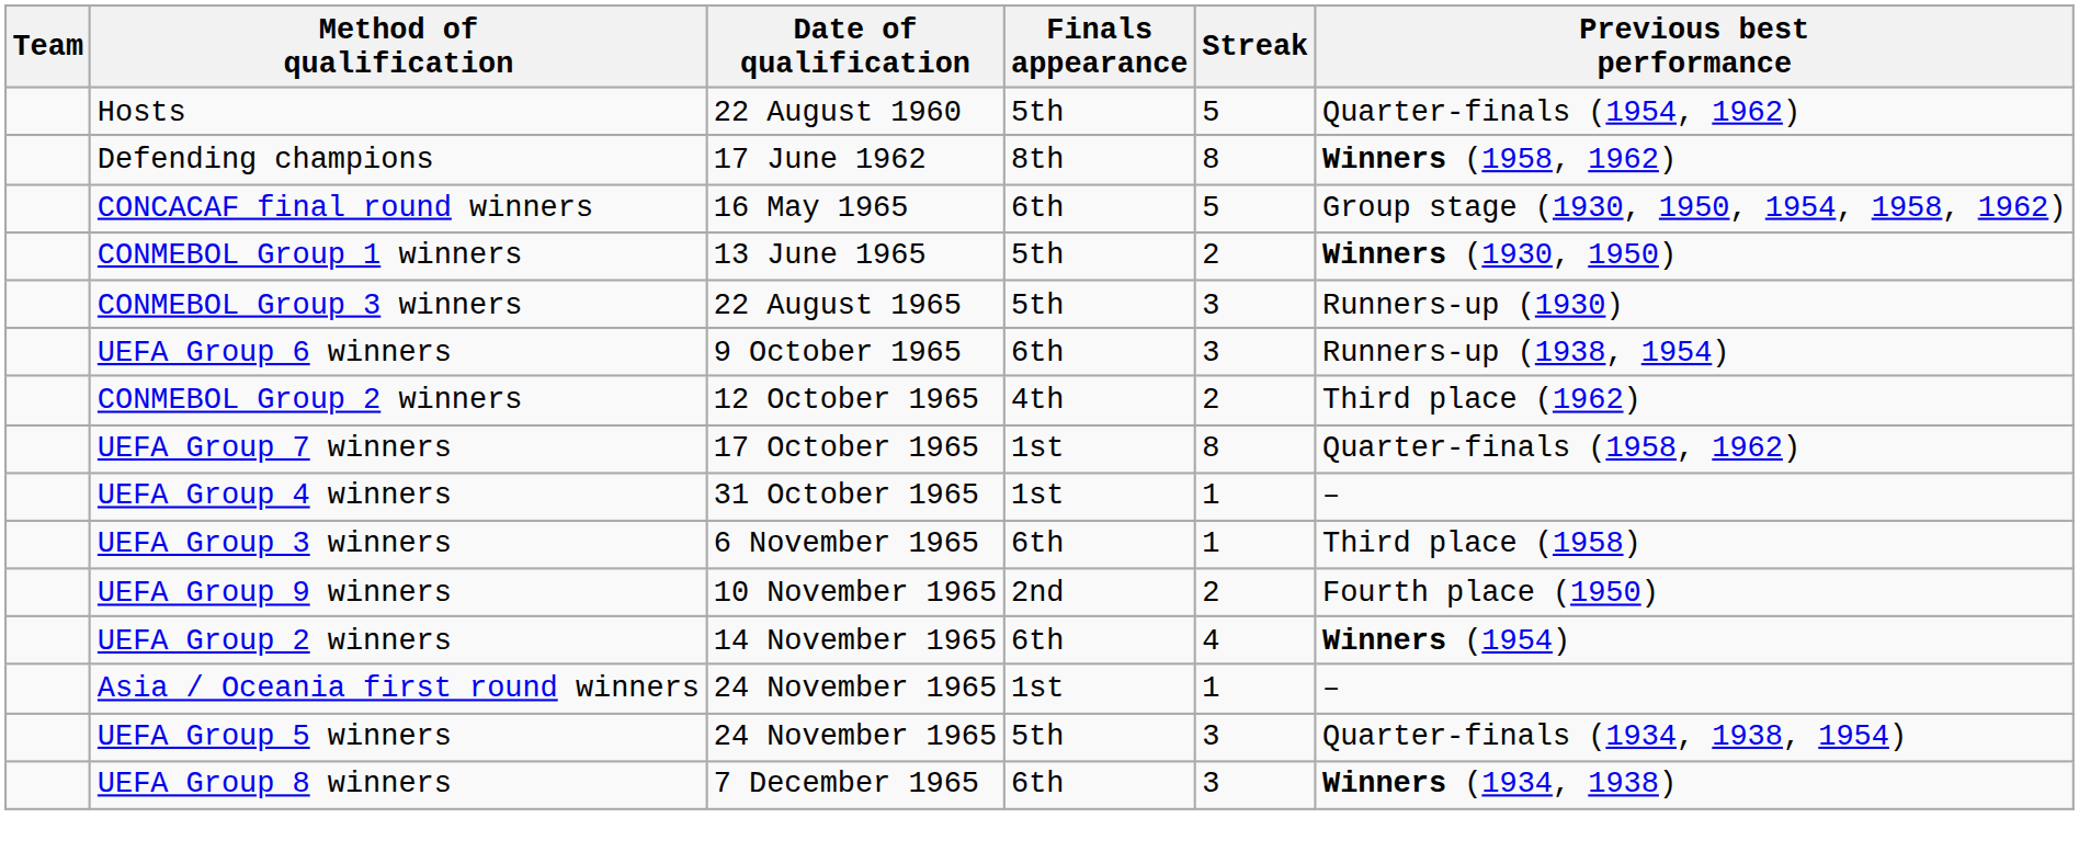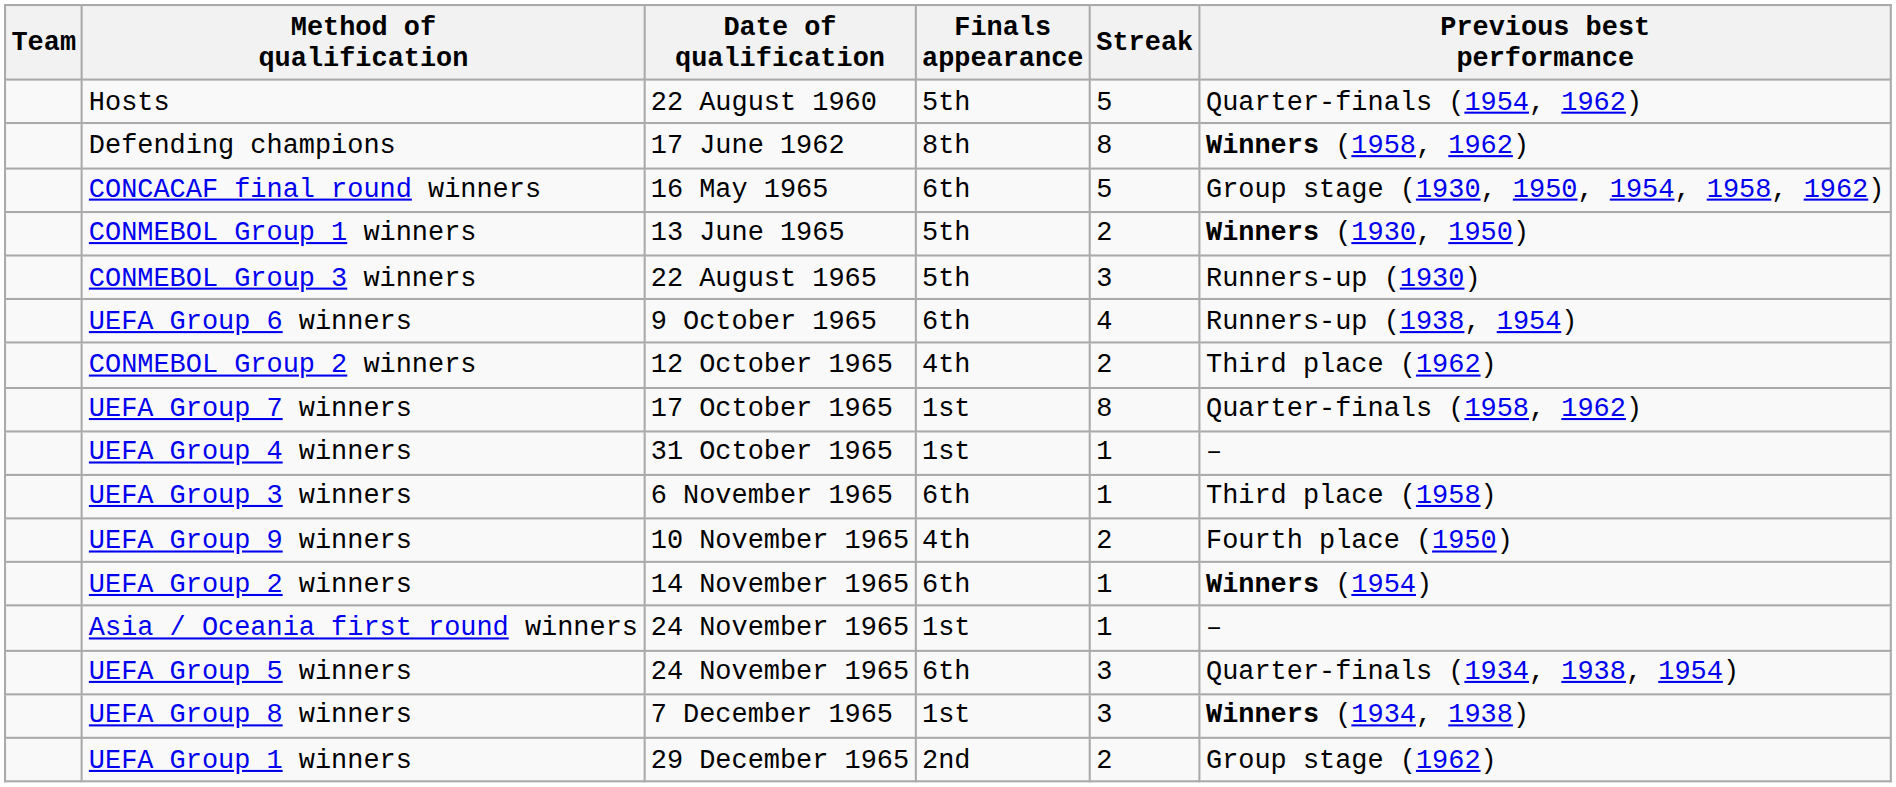UEFA Group 6 winners | Streak: 3 -> 4
UEFA Group 9 winners | Finals appearance: 2nd -> 4th
UEFA Group 2 winners | Streak: 4 -> 1
UEFA Group 5 winners | Finals appearance: 5th -> 6th
UEFA Group 8 winners | Finals appearance: 6th -> 1st
+ row: UEFA Group 1 winners | 29 December 1965 | 2nd | 2 | Group stage (1962)
